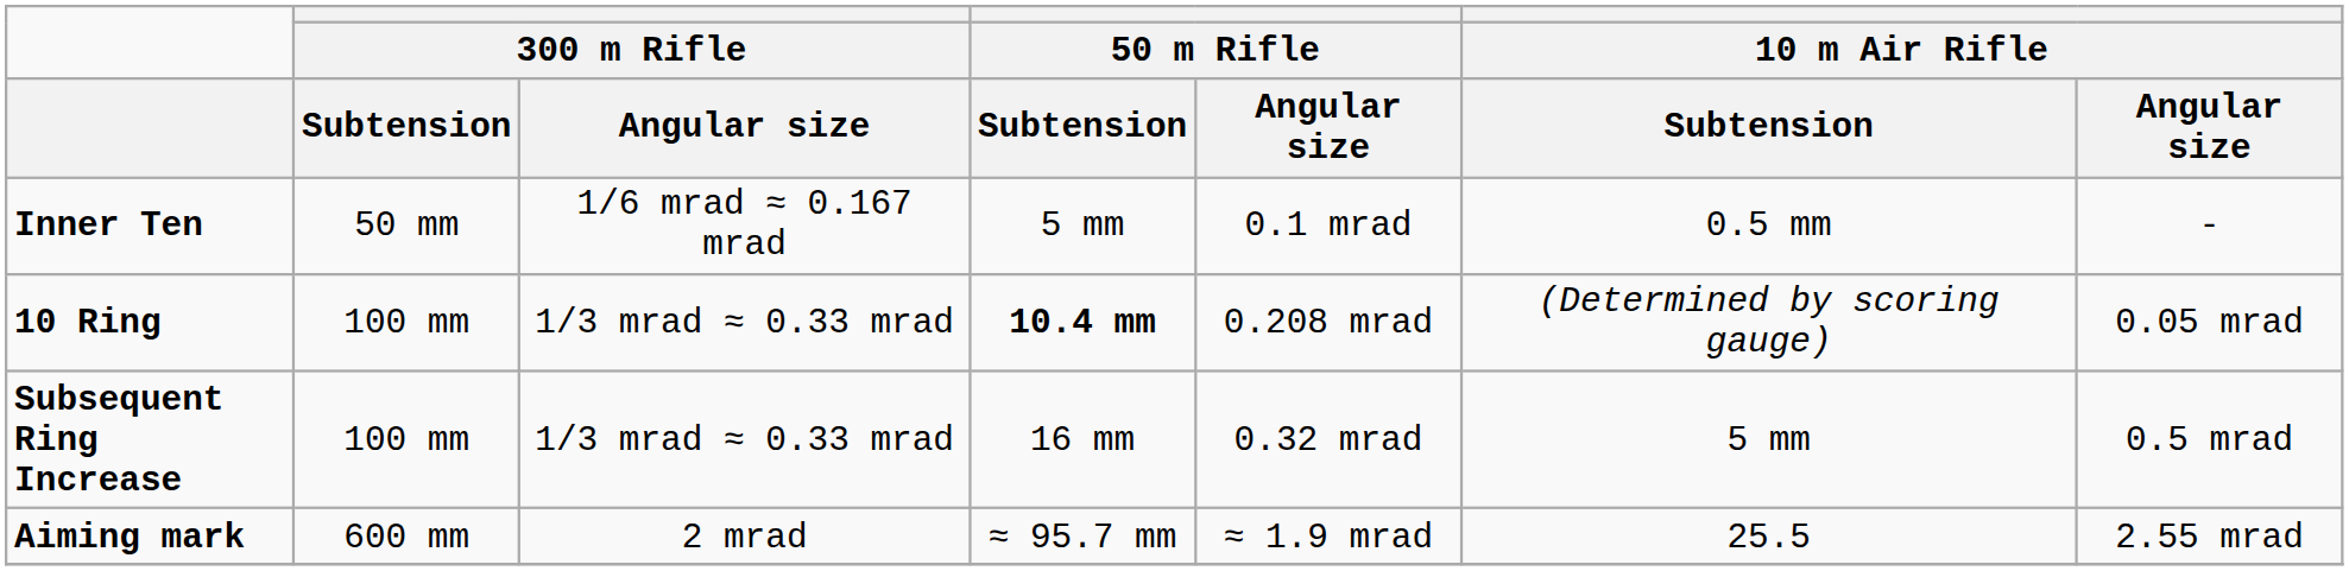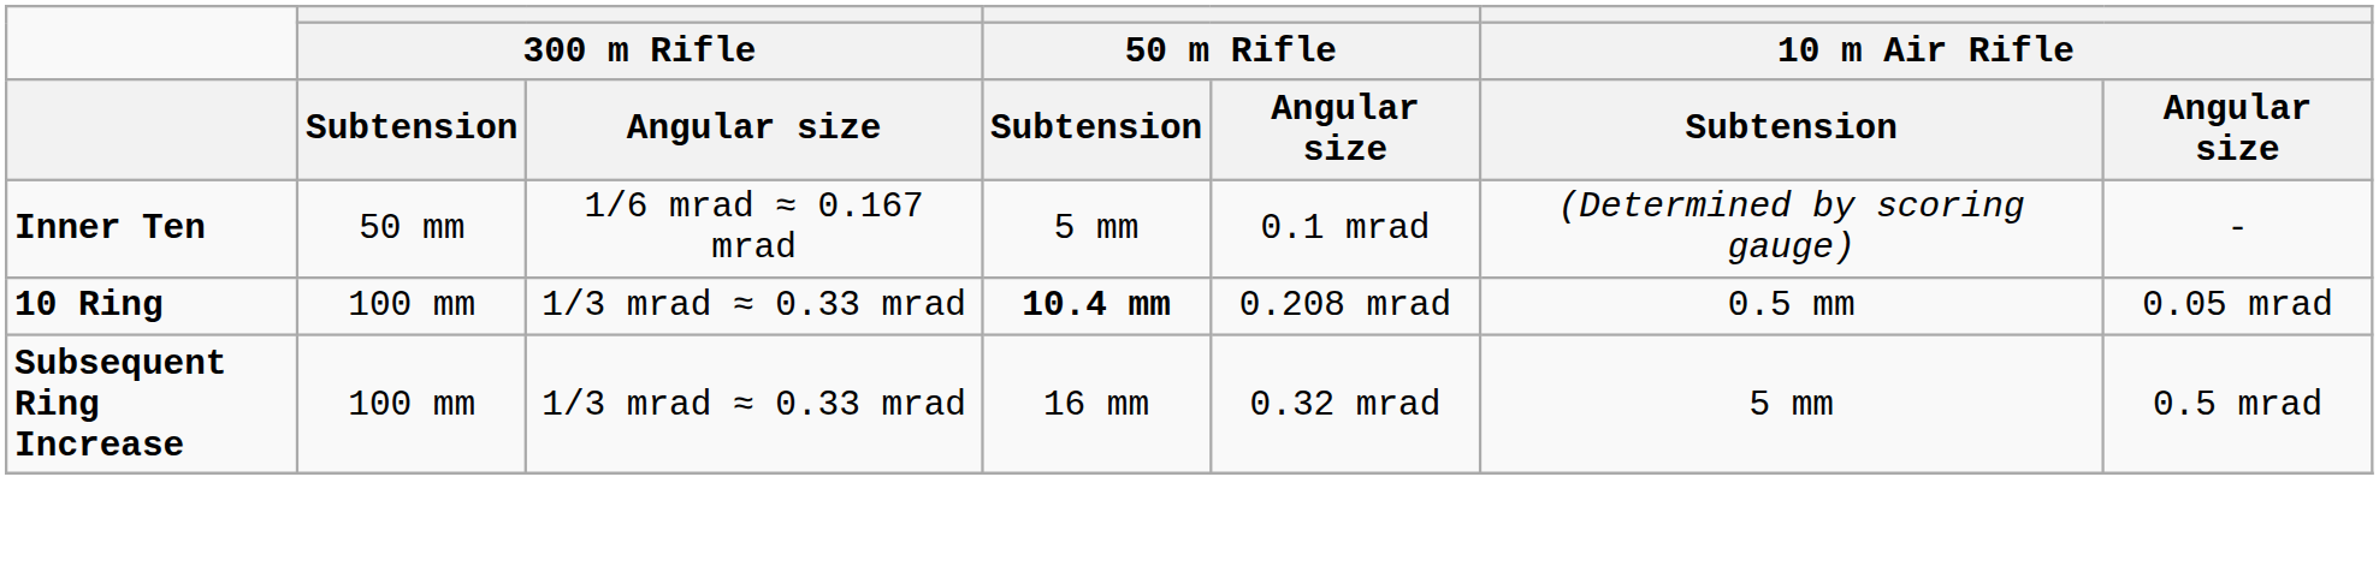Inner Ten | column 6: 0.5 mm -> (Determined by scoring gauge)
10 Ring | column 6: (Determined by scoring gauge) -> 0.5 mm
- row: Aiming mark | 600 mm | 2 mrad | ≈ 95.7 mm | ≈ 1.9 mrad | 25.5 | 2.55 mrad
